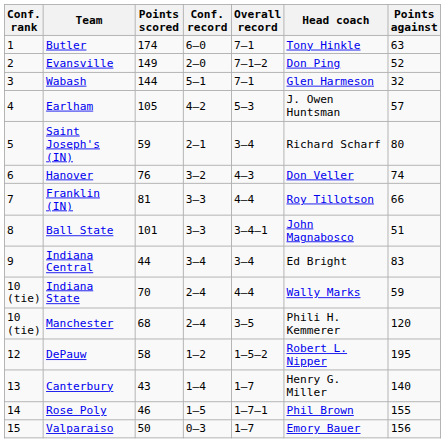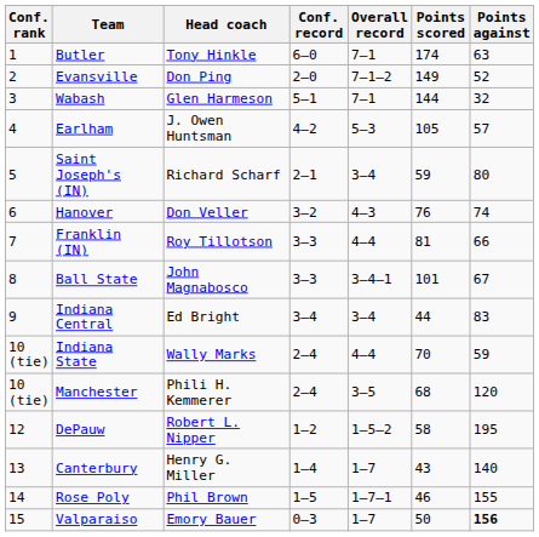columns swapped: Head coach <-> Points scored
Ball State | Points against: 51 -> 67
Valparaiso | Points against: normal -> bold
